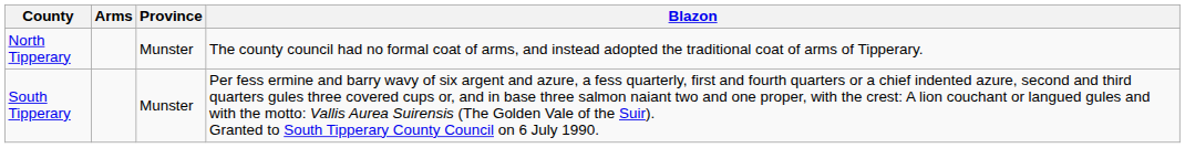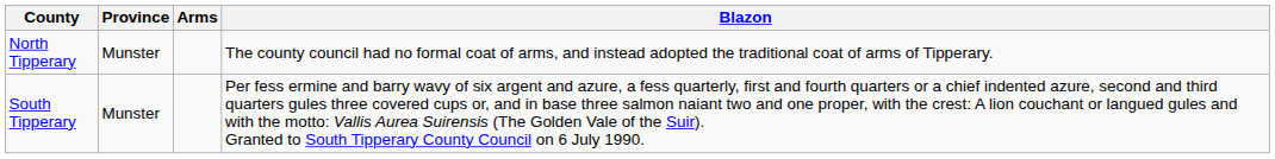columns swapped: Province <-> Arms
